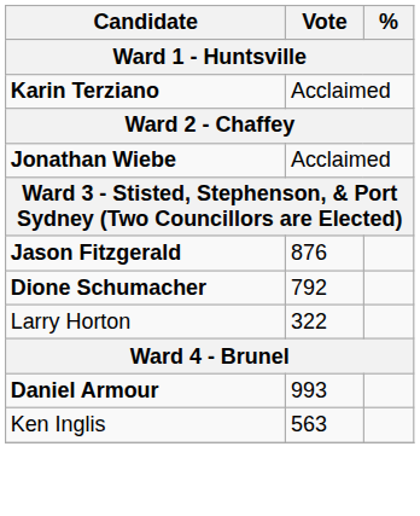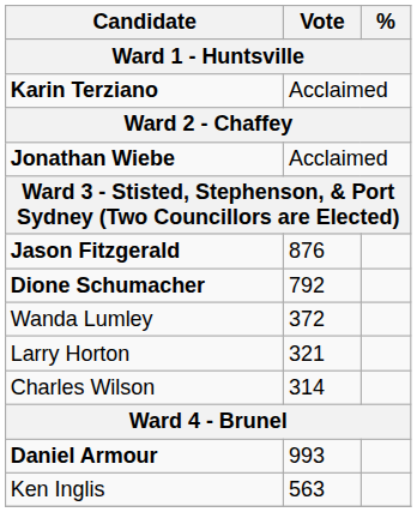+ row: Wanda Lumley | 372
Larry Horton | Vote: 322 -> 321
+ row: Charles Wilson | 314
